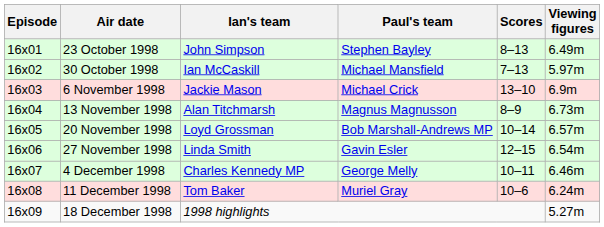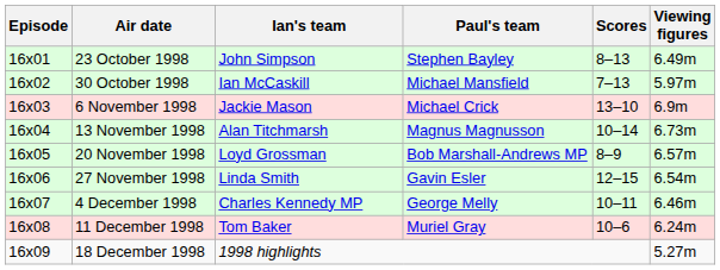13 November 1998 | Scores: 8–9 -> 10–14
20 November 1998 | Scores: 10–14 -> 8–9
